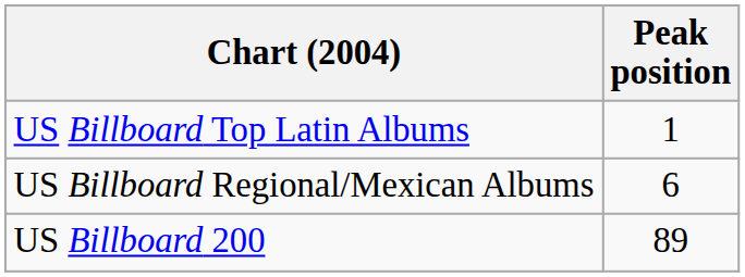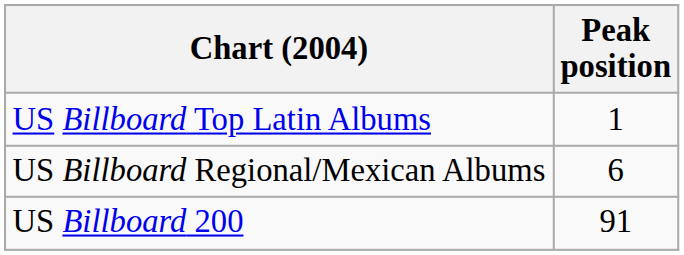US Billboard 200 | Peak position: 89 -> 91
